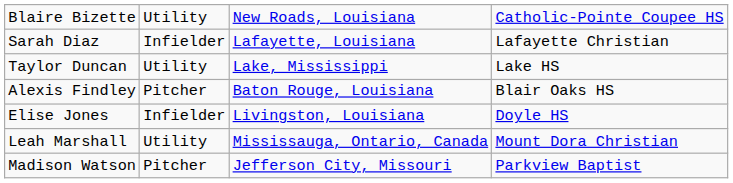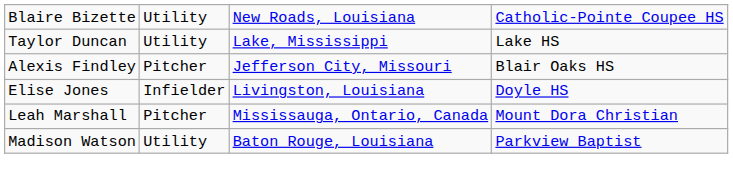- row: Sarah Diaz | Infielder | Lafayette, Louisiana | Lafayette Christian
Alexis Findley | column 3: Baton Rouge, Louisiana -> Jefferson City, Missouri
Leah Marshall | column 2: Utility -> Pitcher
Madison Watson | column 2: Pitcher -> Utility
Madison Watson | column 3: Jefferson City, Missouri -> Baton Rouge, Louisiana
